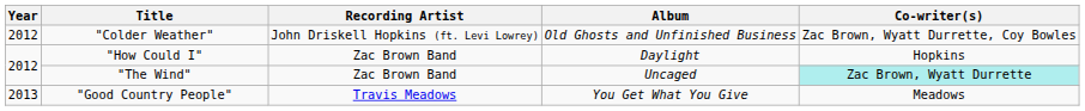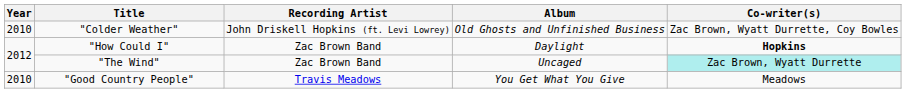"Colder Weather" | Year: 2012 -> 2010
"How Could I" | Co-writer(s): normal -> bold
"Good Country People" | Year: 2013 -> 2010
